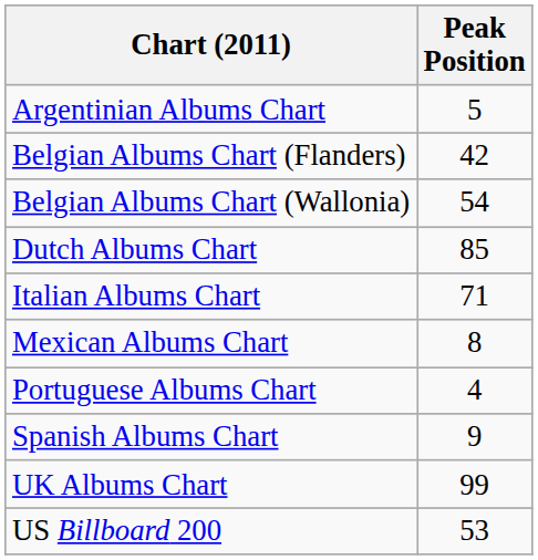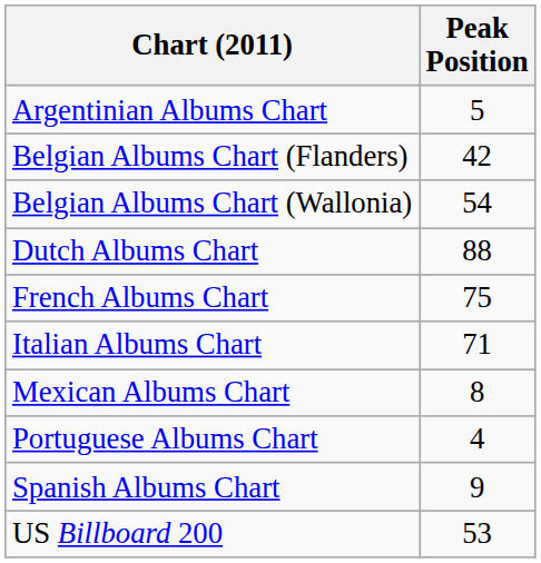Dutch Albums Chart | Peak Position: 85 -> 88
+ row: French Albums Chart | 75
- row: UK Albums Chart | 99
